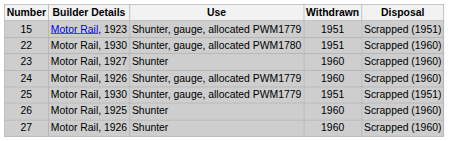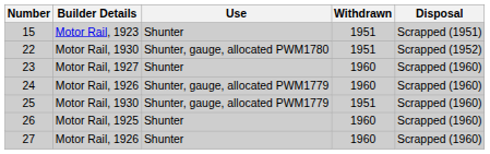15 | Use: Shunter, gauge, allocated PWM1779 -> Shunter
22 | Disposal: Scrapped (1960) -> Scrapped (1952)
25 | Disposal: Scrapped (1951) -> Scrapped (1960)
